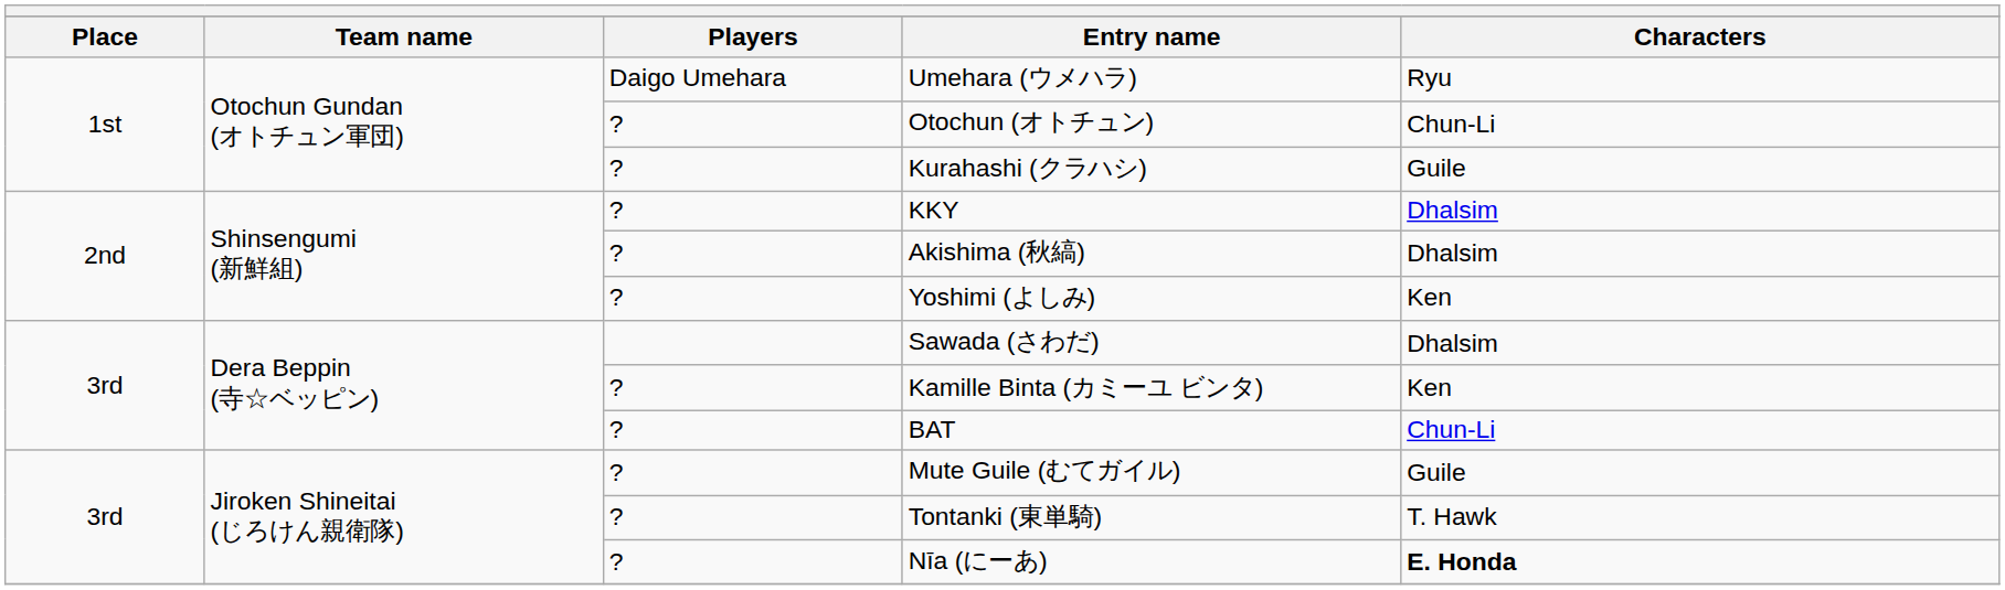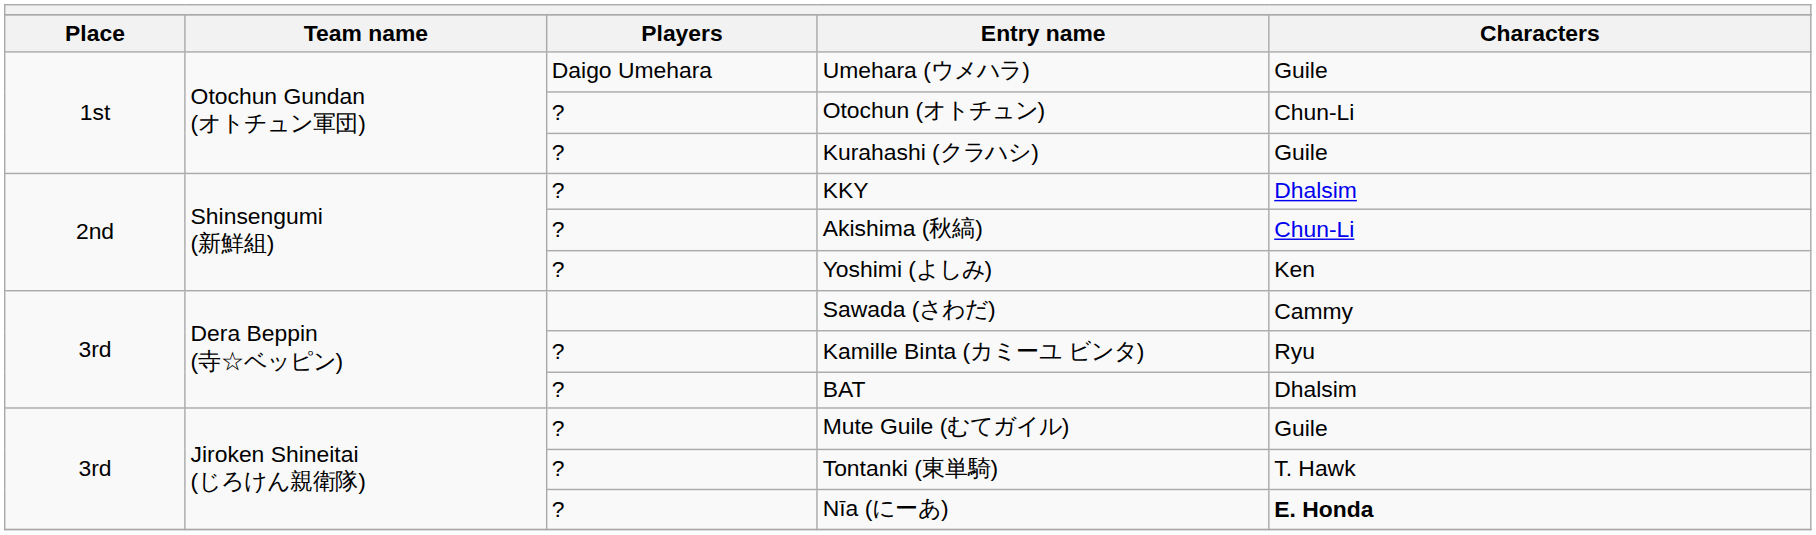Umehara (ウメハラ) | Characters: Ryu -> Guile
Akishima (秋縞) | Characters: Dhalsim -> Chun-Li
Sawada (さわだ) | Characters: Dhalsim -> Cammy
Kamille Binta (カミーユ ビンタ) | Characters: Ken -> Ryu
BAT | Characters: Chun-Li -> Dhalsim
